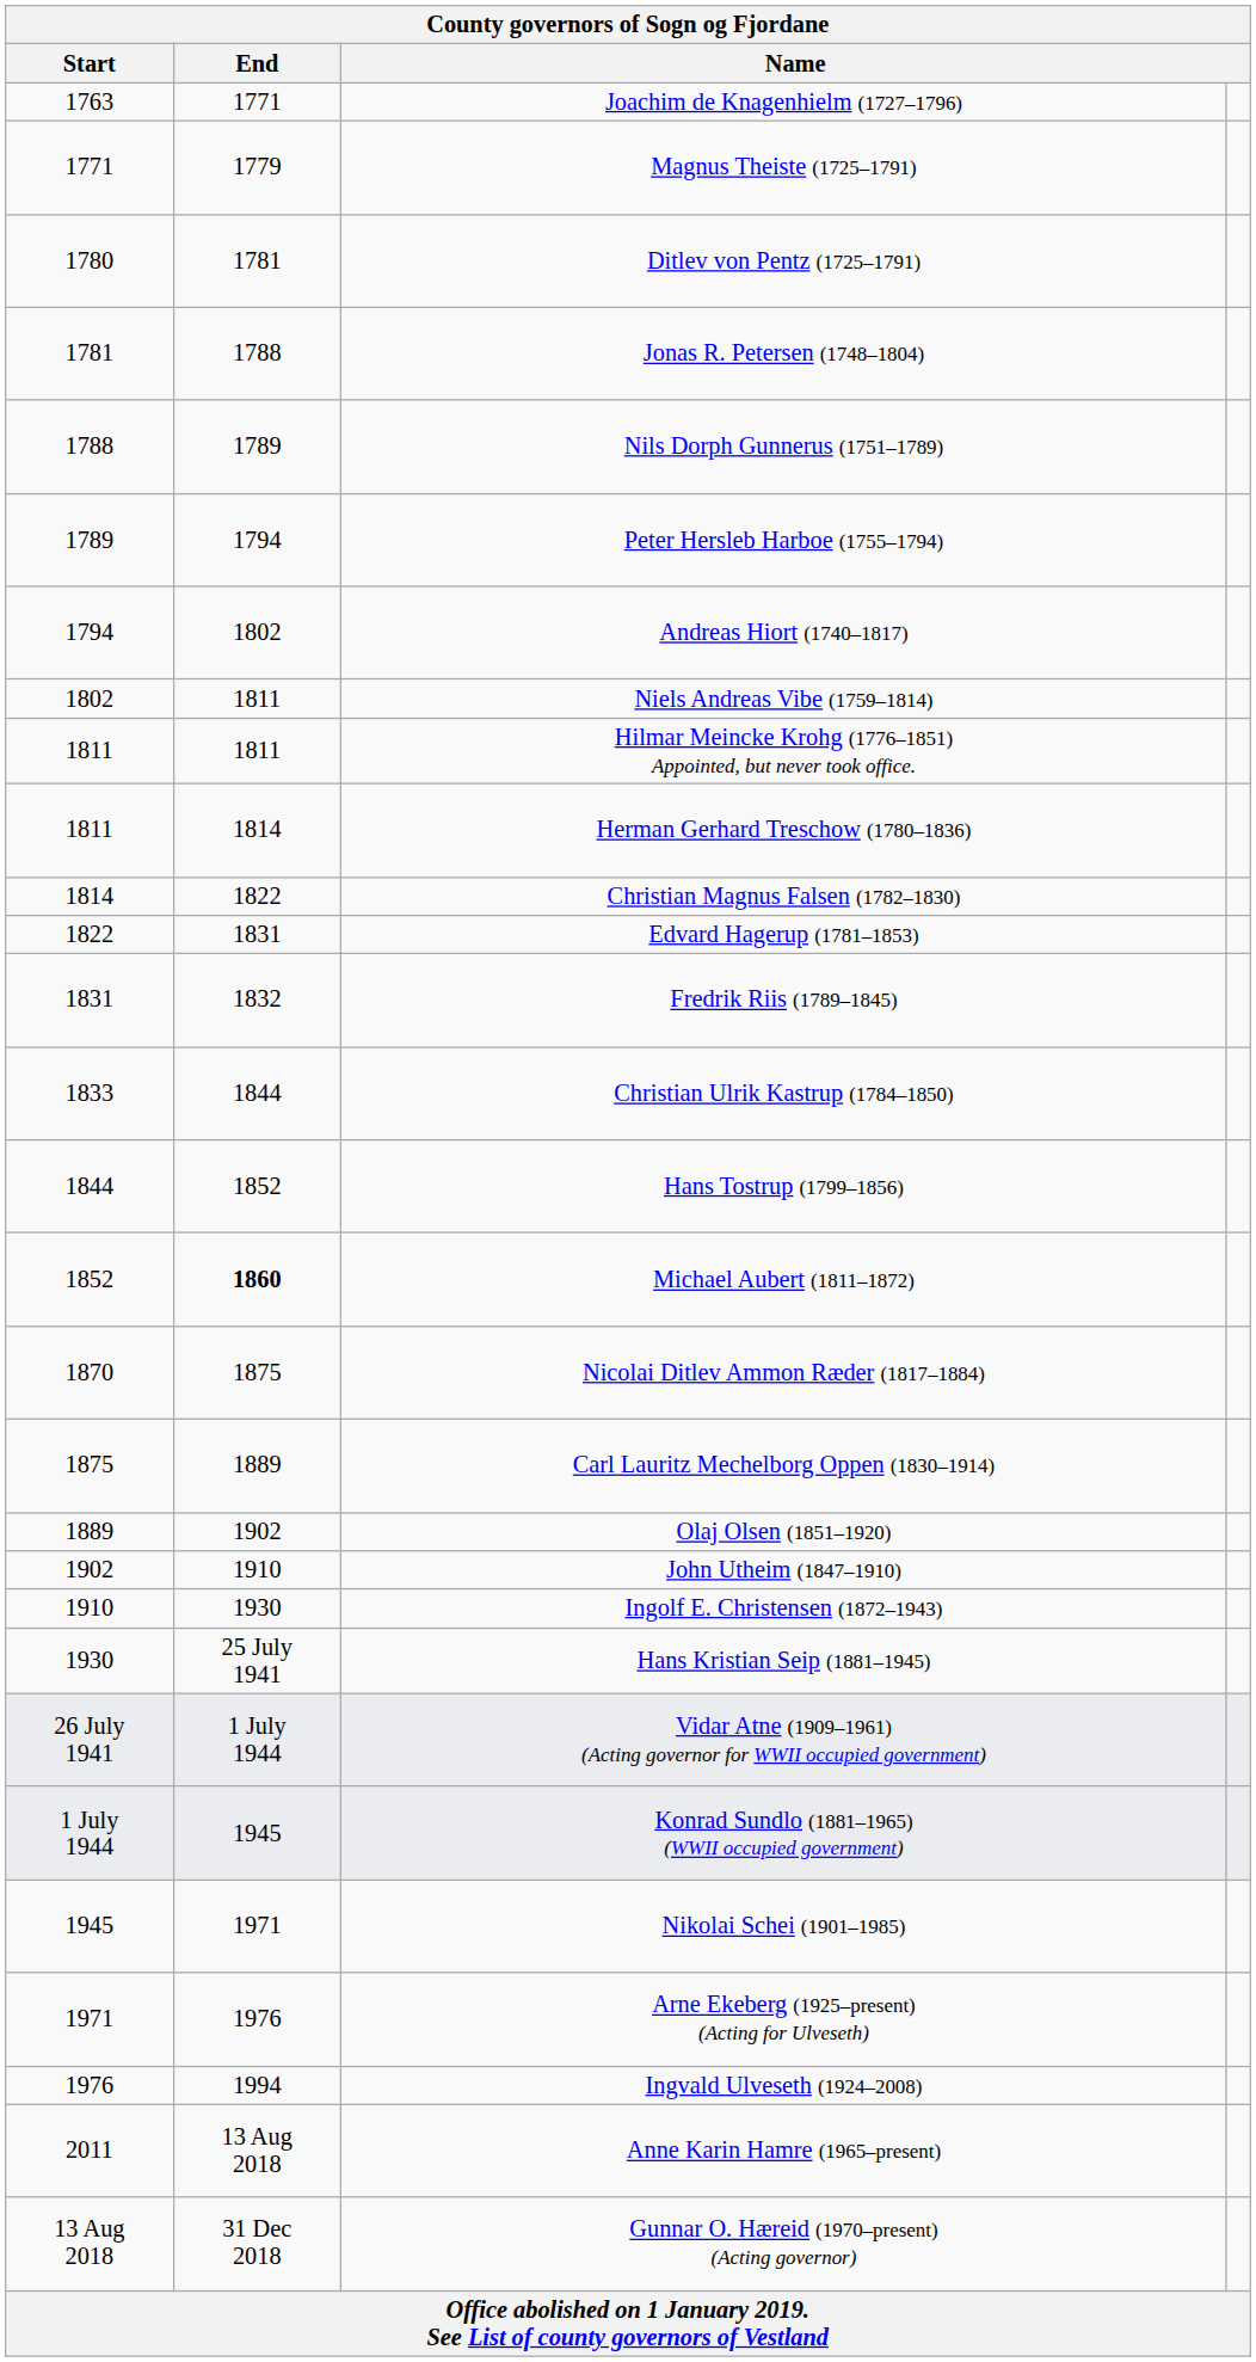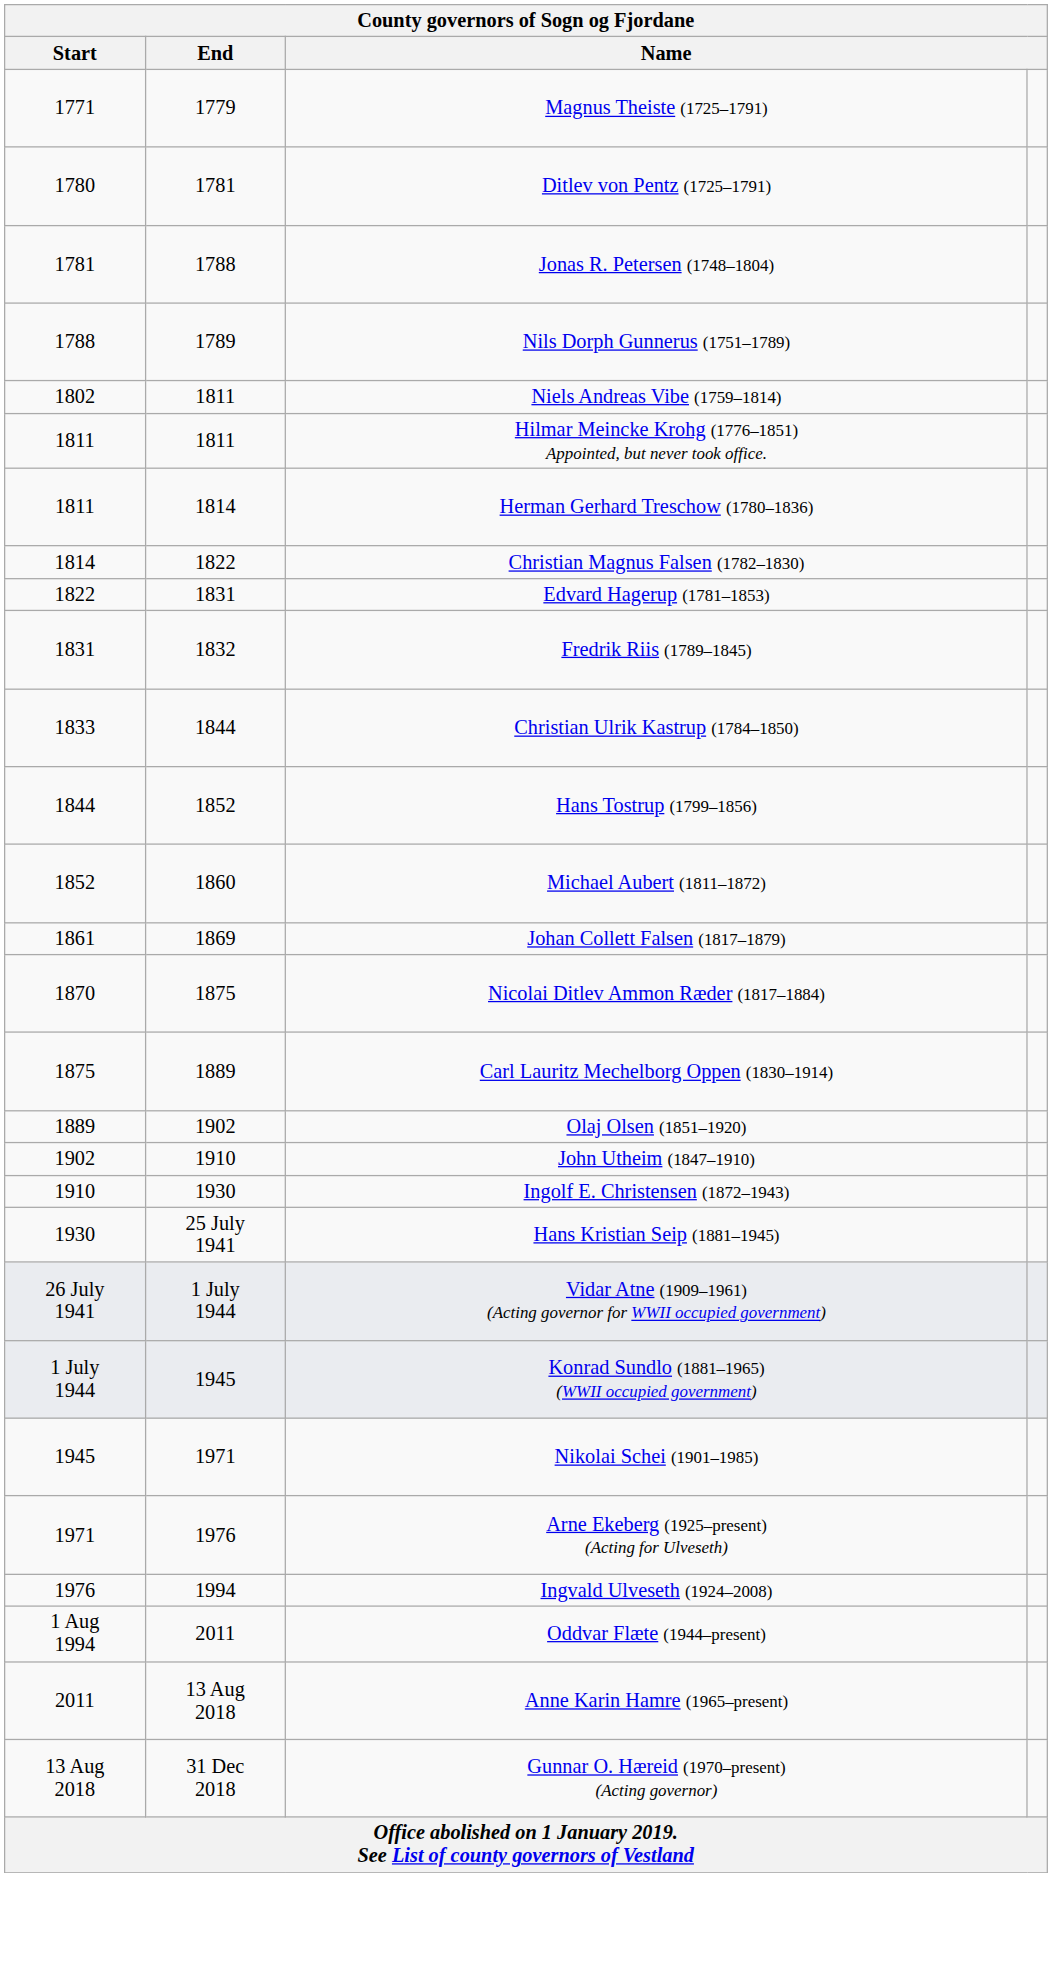- row: 1763 | 1771 | Joachim de Knagenhielm (1727–1796)
- row: 1789 | 1794 | Peter Hersleb Harboe (1755–1794)
- row: 1794 | 1802 | Andreas Hiort (1740–1817)
Michael Aubert (1811–1872) | End: bold -> normal
+ row: 1861 | 1869 | Johan Collett Falsen (1817–1879)
+ row: 1 Aug 1994 | 2011 | Oddvar Flæte (1944–present)
